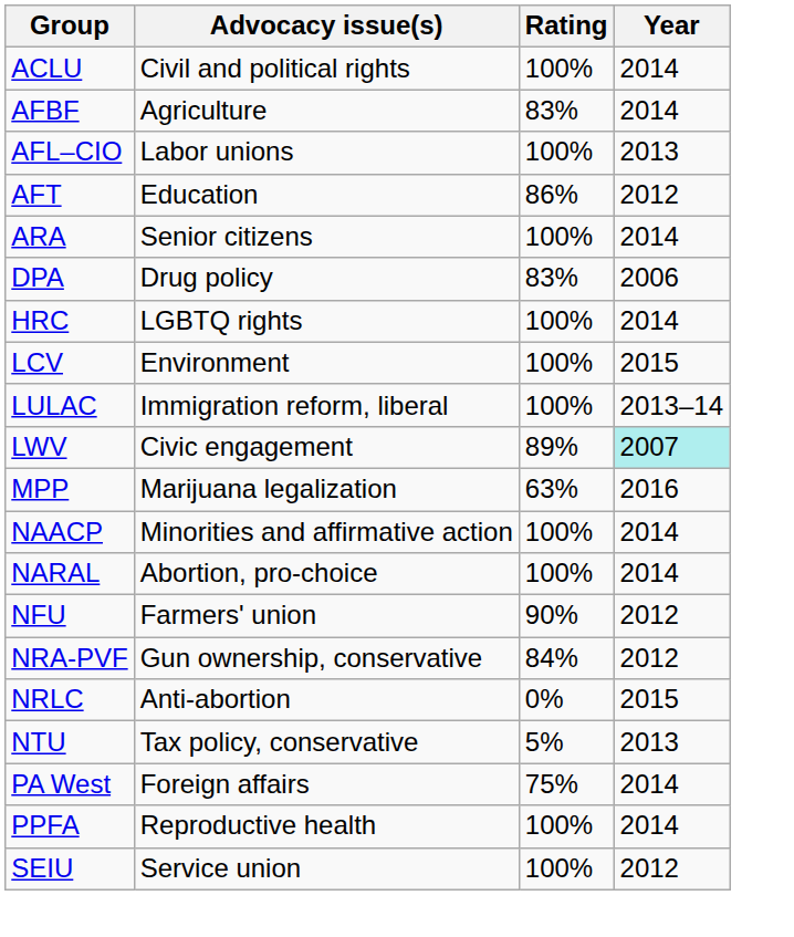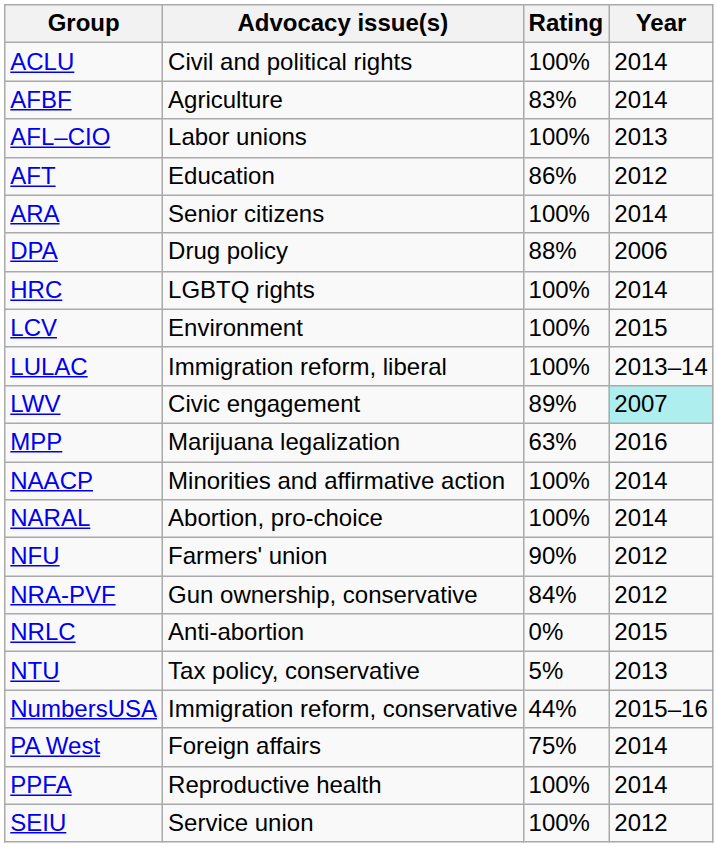DPA | Rating: 83% -> 88%
+ row: NumbersUSA | Immigration reform, conservative | 44% | 2015–16
